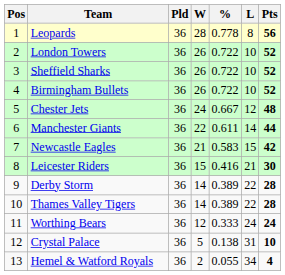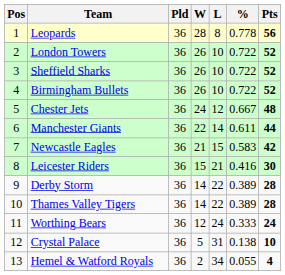columns swapped: L <-> %
